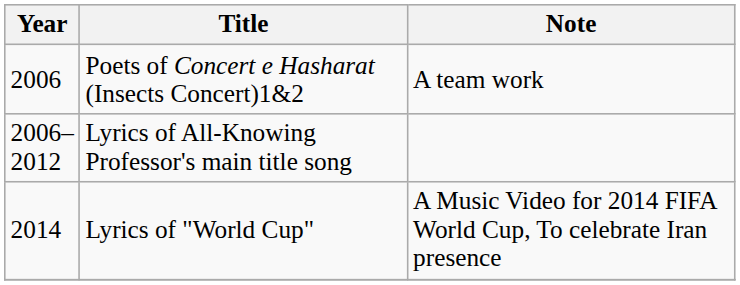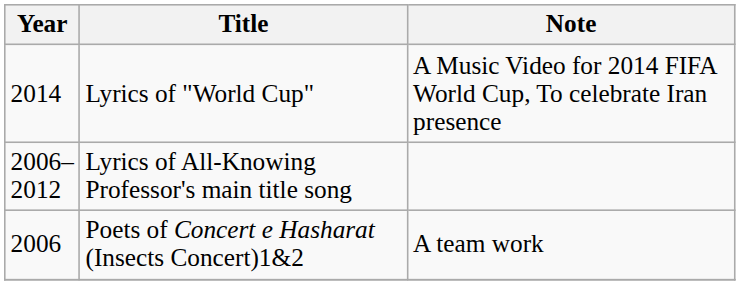rows swapped: Lyrics of "World Cup" <-> Poets of Concert e Hasharat (Insects Concert)1&2
